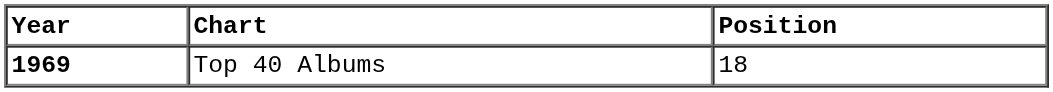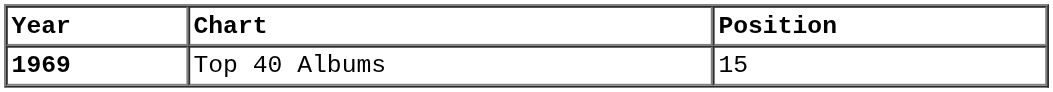Top 40 Albums | Position: 18 -> 15
